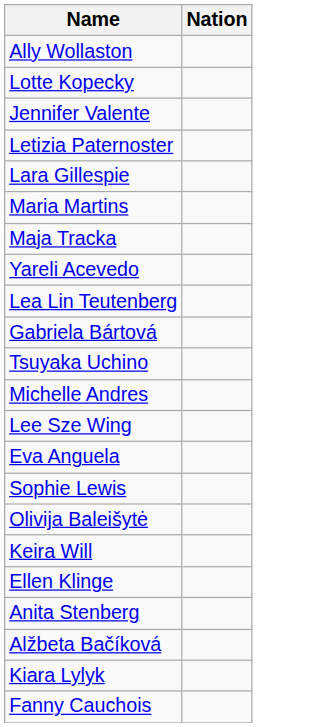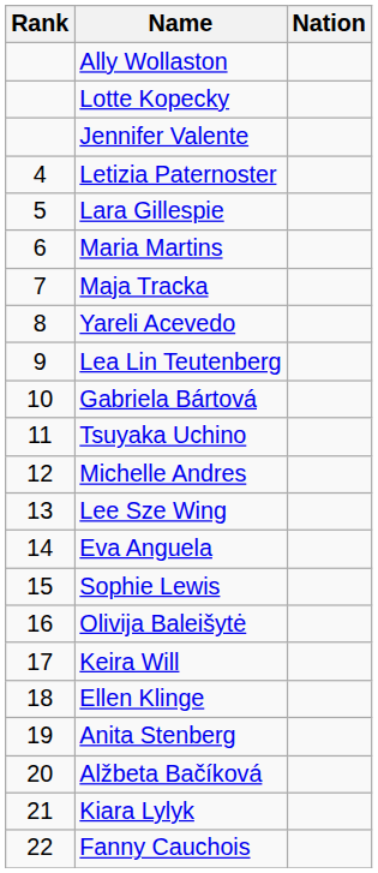+ column: Rank | 4 | 5 | 6 | 7 | 8 | 9 | 10 | 11 | 12 | 13 | 14 | 15 | 16 | 17 | 18 | 19 | 20 | 21 | 22
